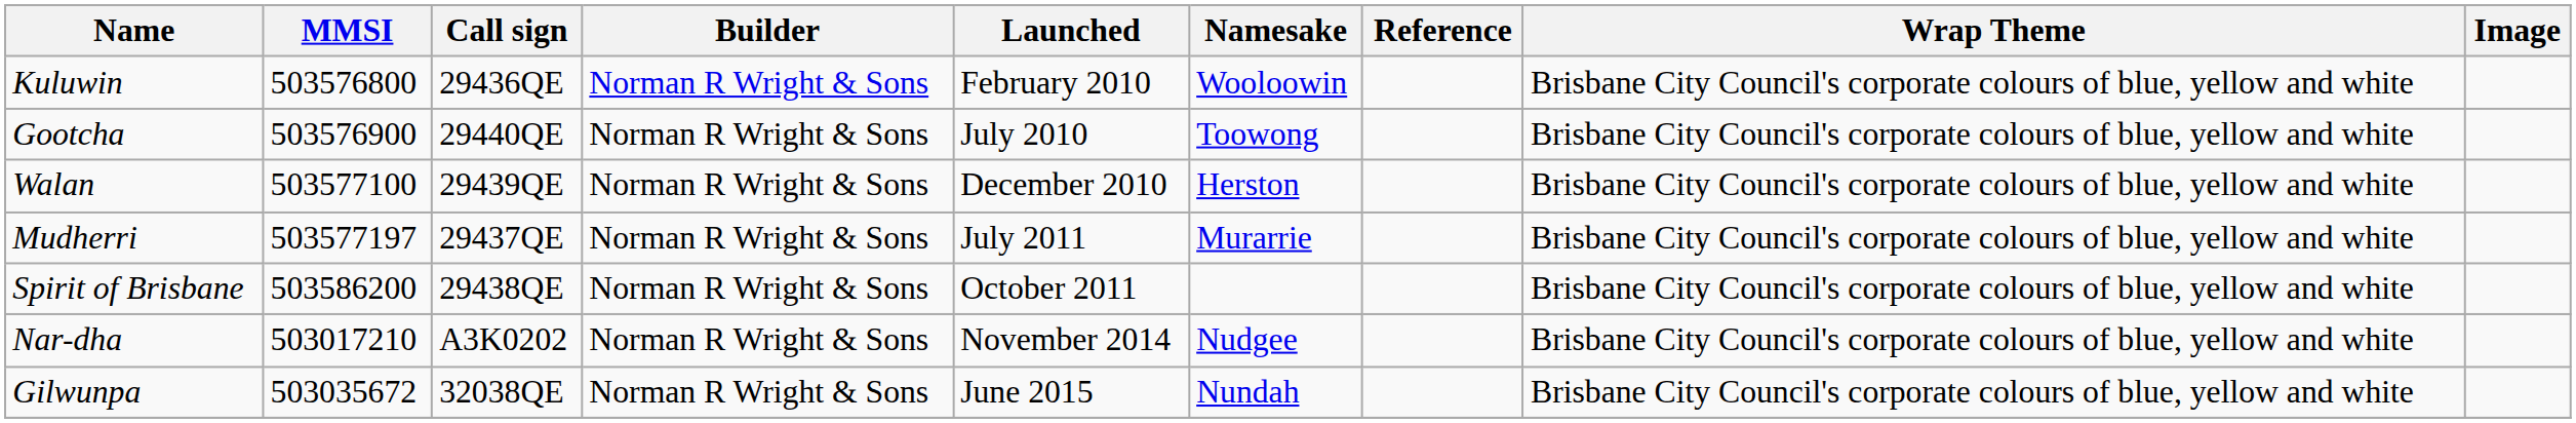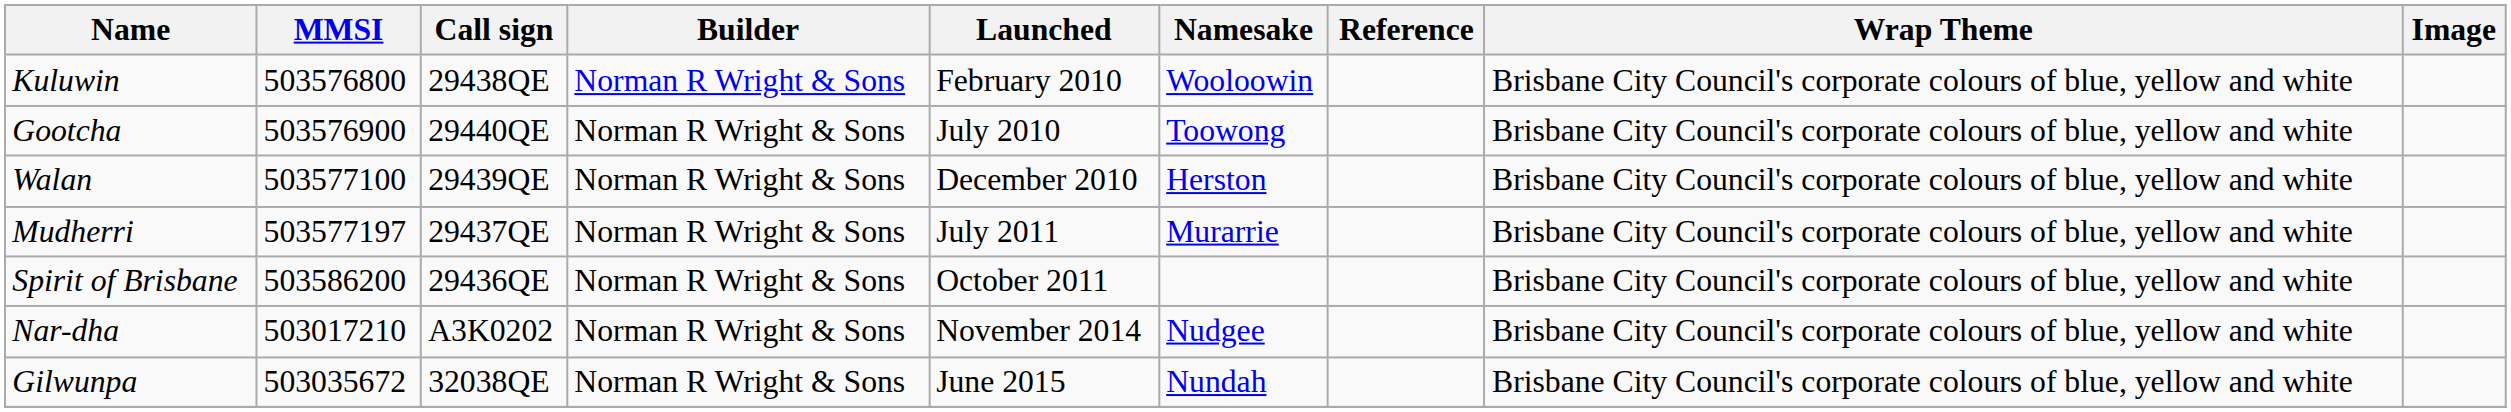Kuluwin | Call sign: 29436QE -> 29438QE
Spirit of Brisbane | Call sign: 29438QE -> 29436QE
